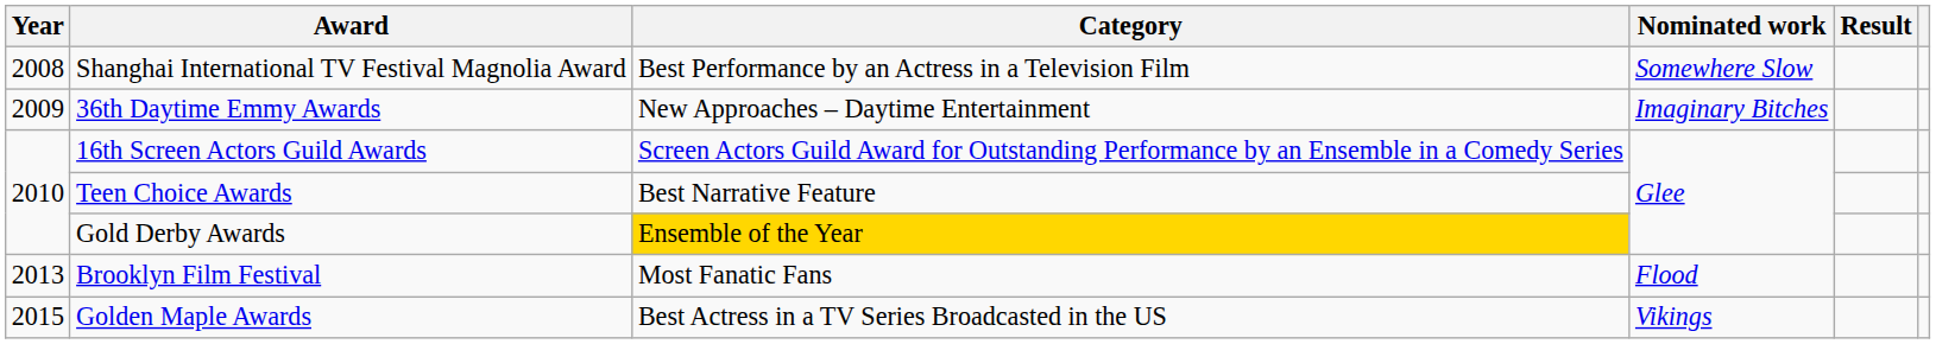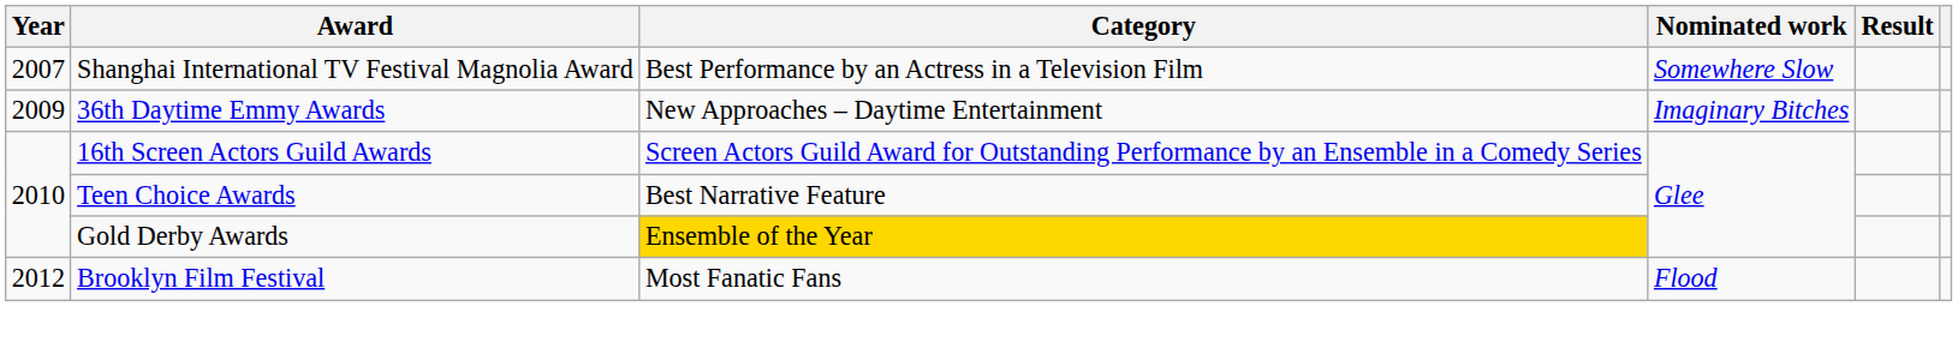Shanghai International TV Festival Magnolia Award | Year: 2008 -> 2007
Brooklyn Film Festival | Year: 2013 -> 2012
- row: 2015 | Golden Maple Awards | Best Actress in a TV Series Broadcasted in the US | Vikings
